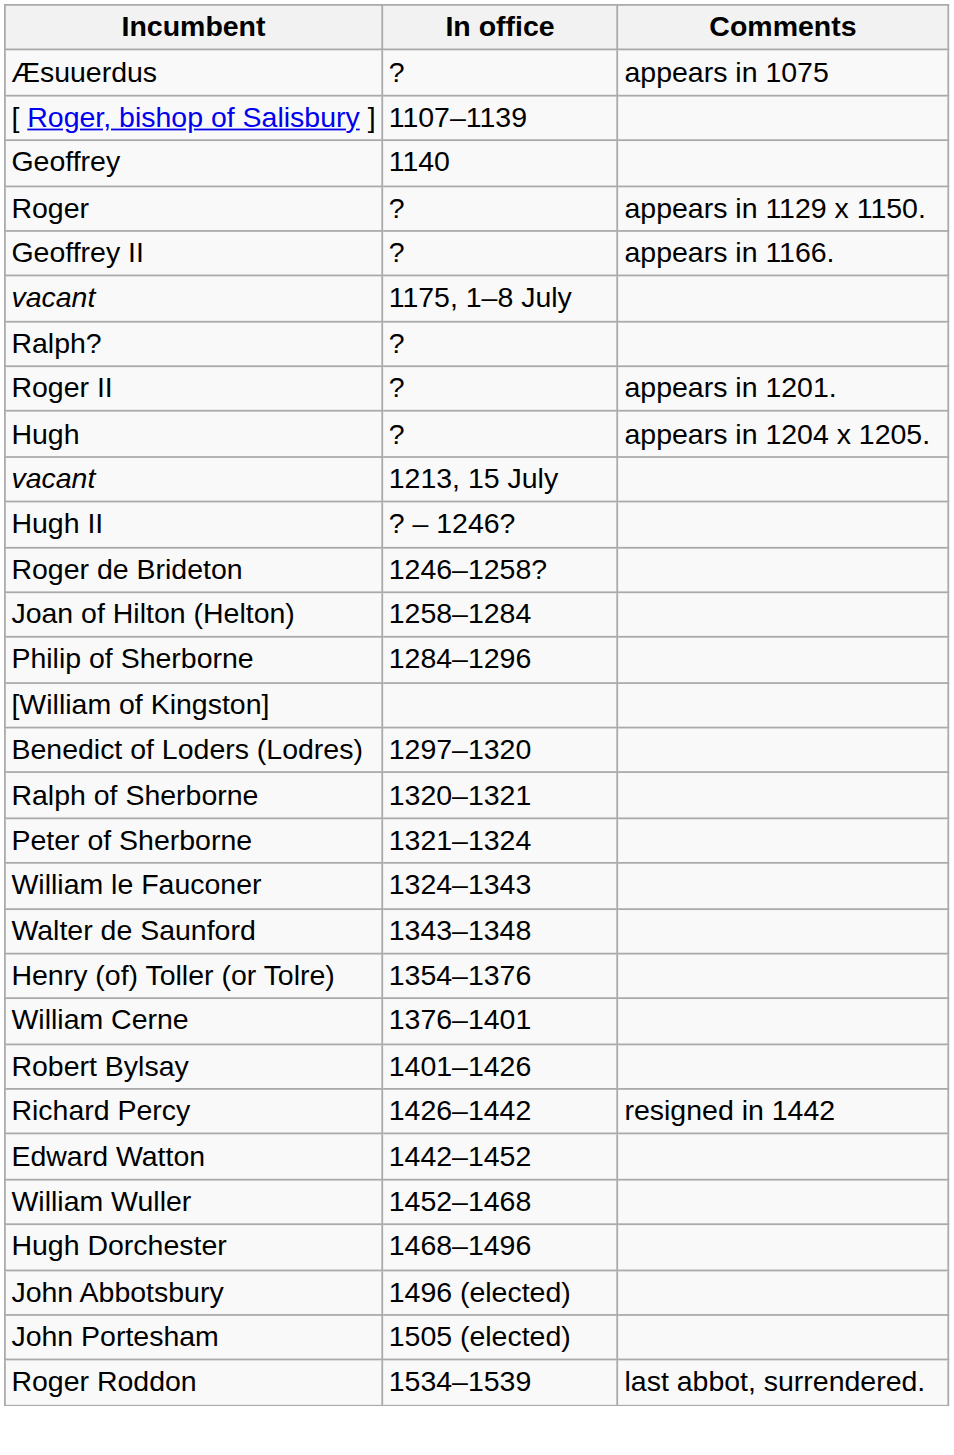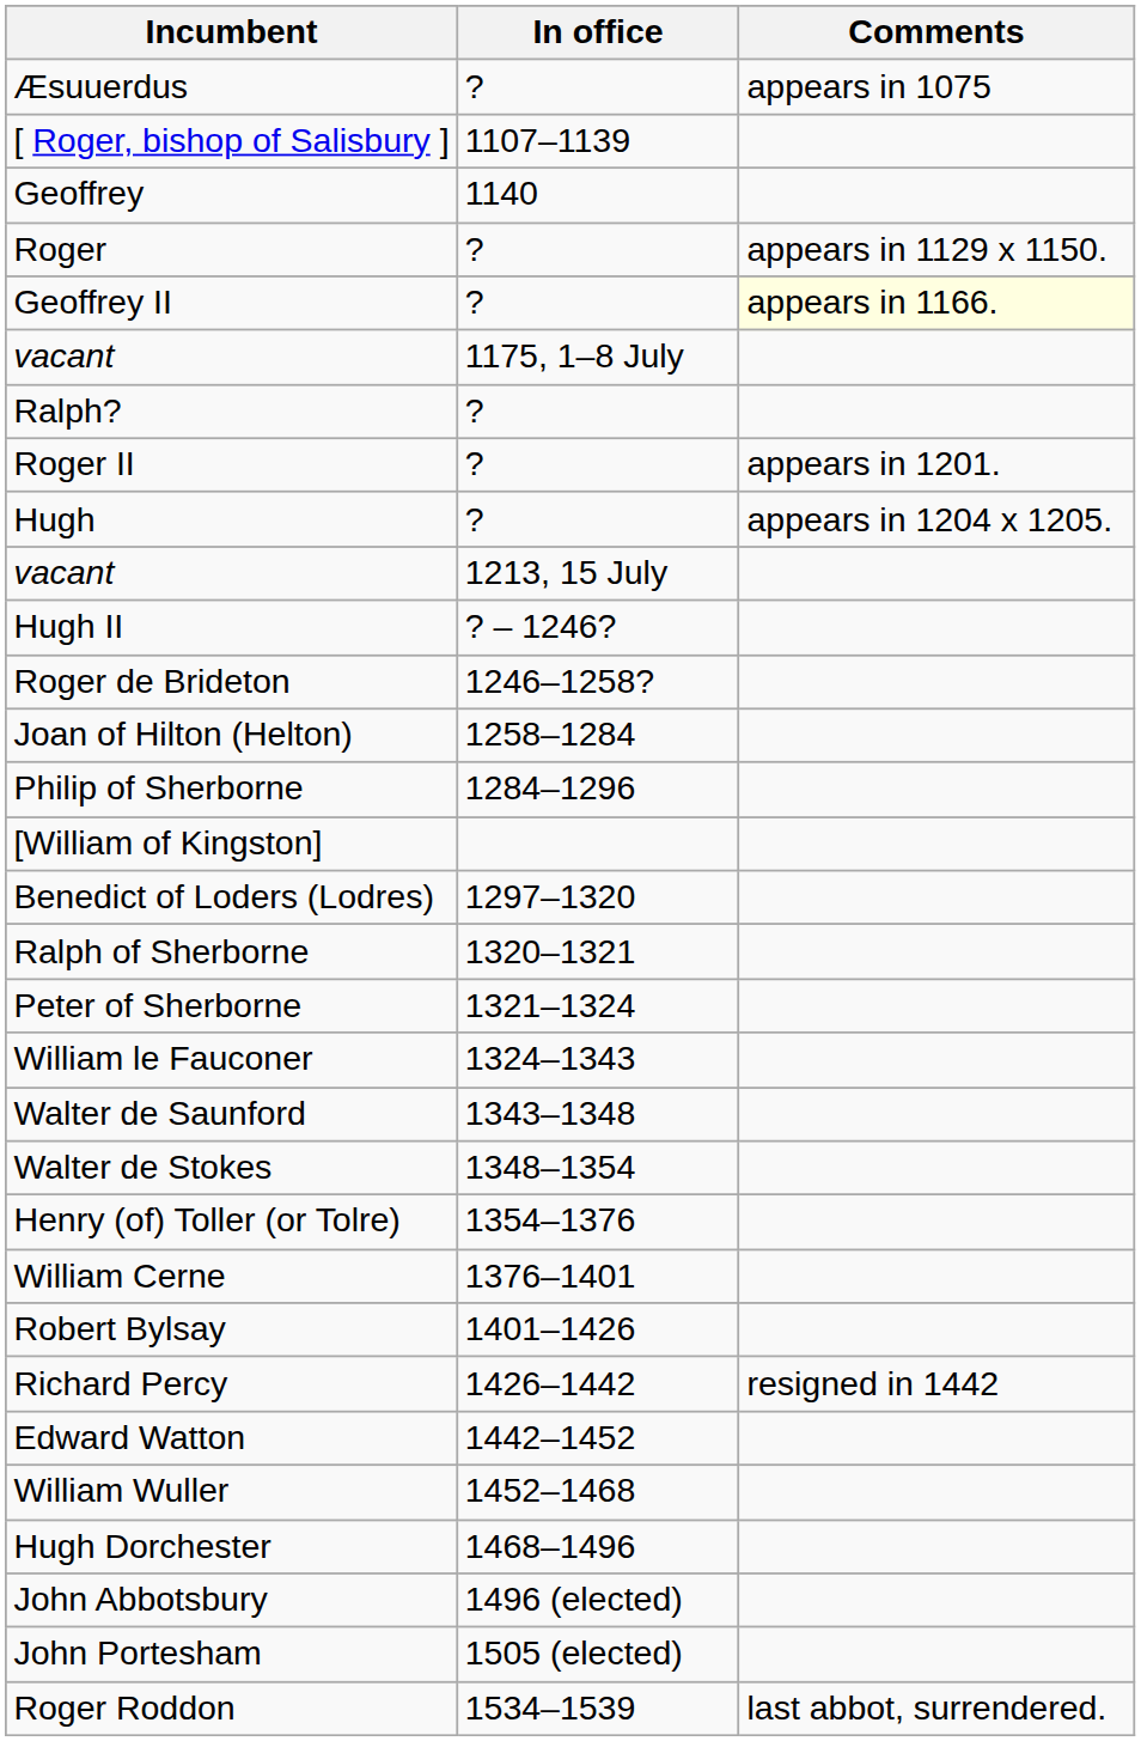Geoffrey II | Comments: no background -> lightyellow background
+ row: Walter de Stokes | 1348–1354
